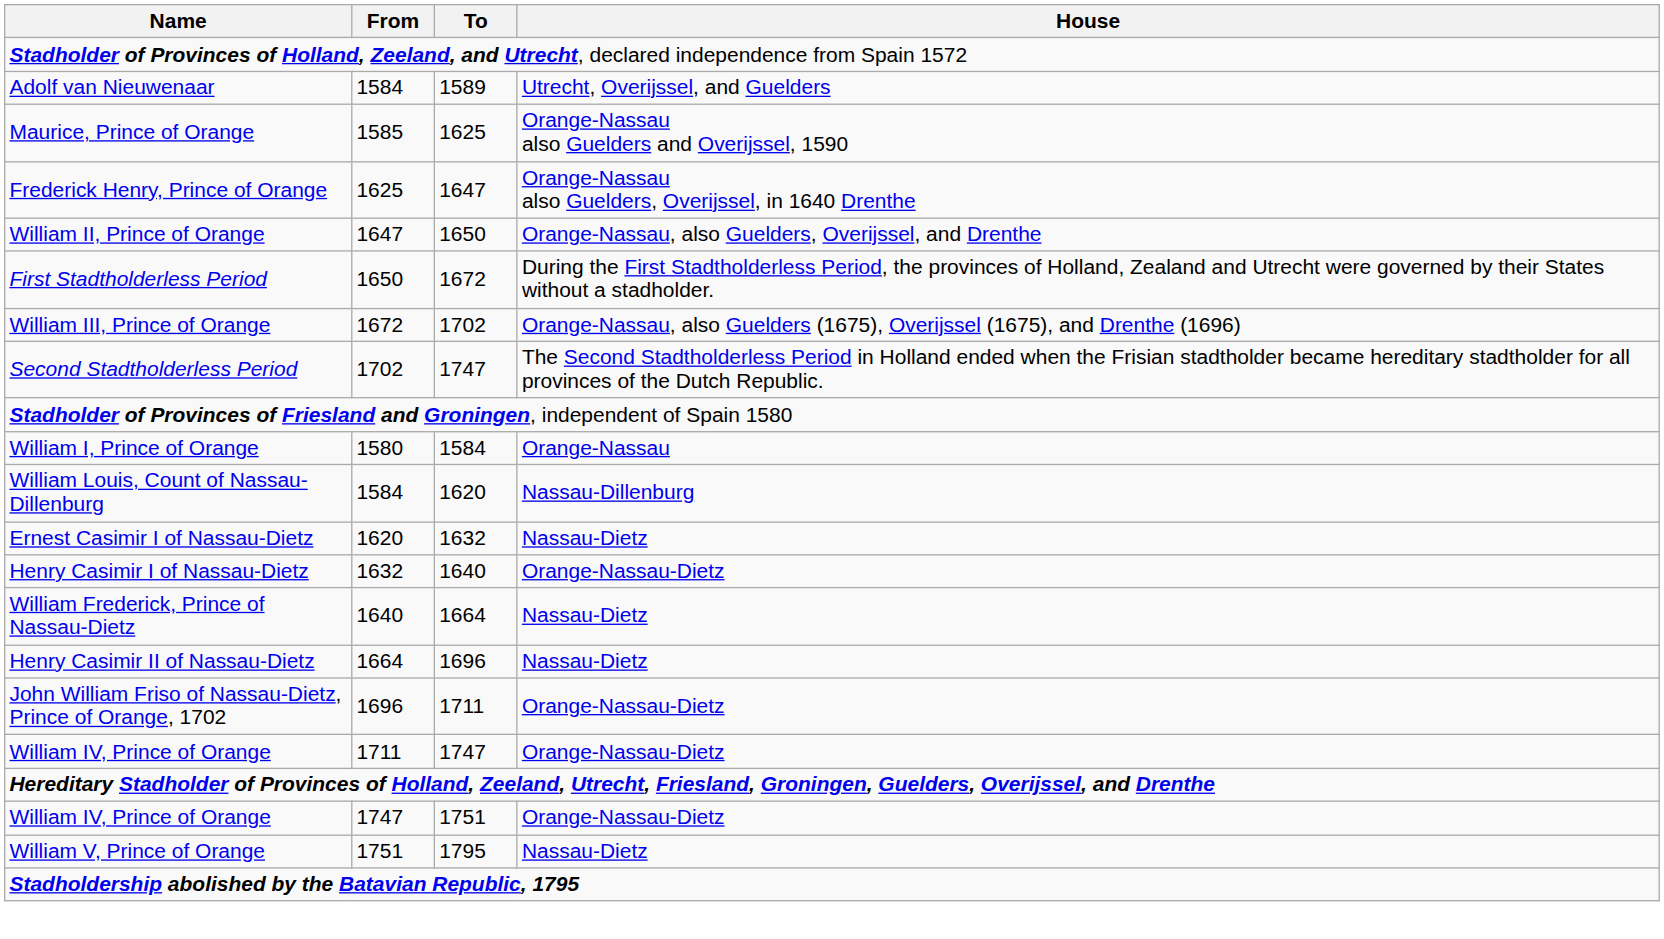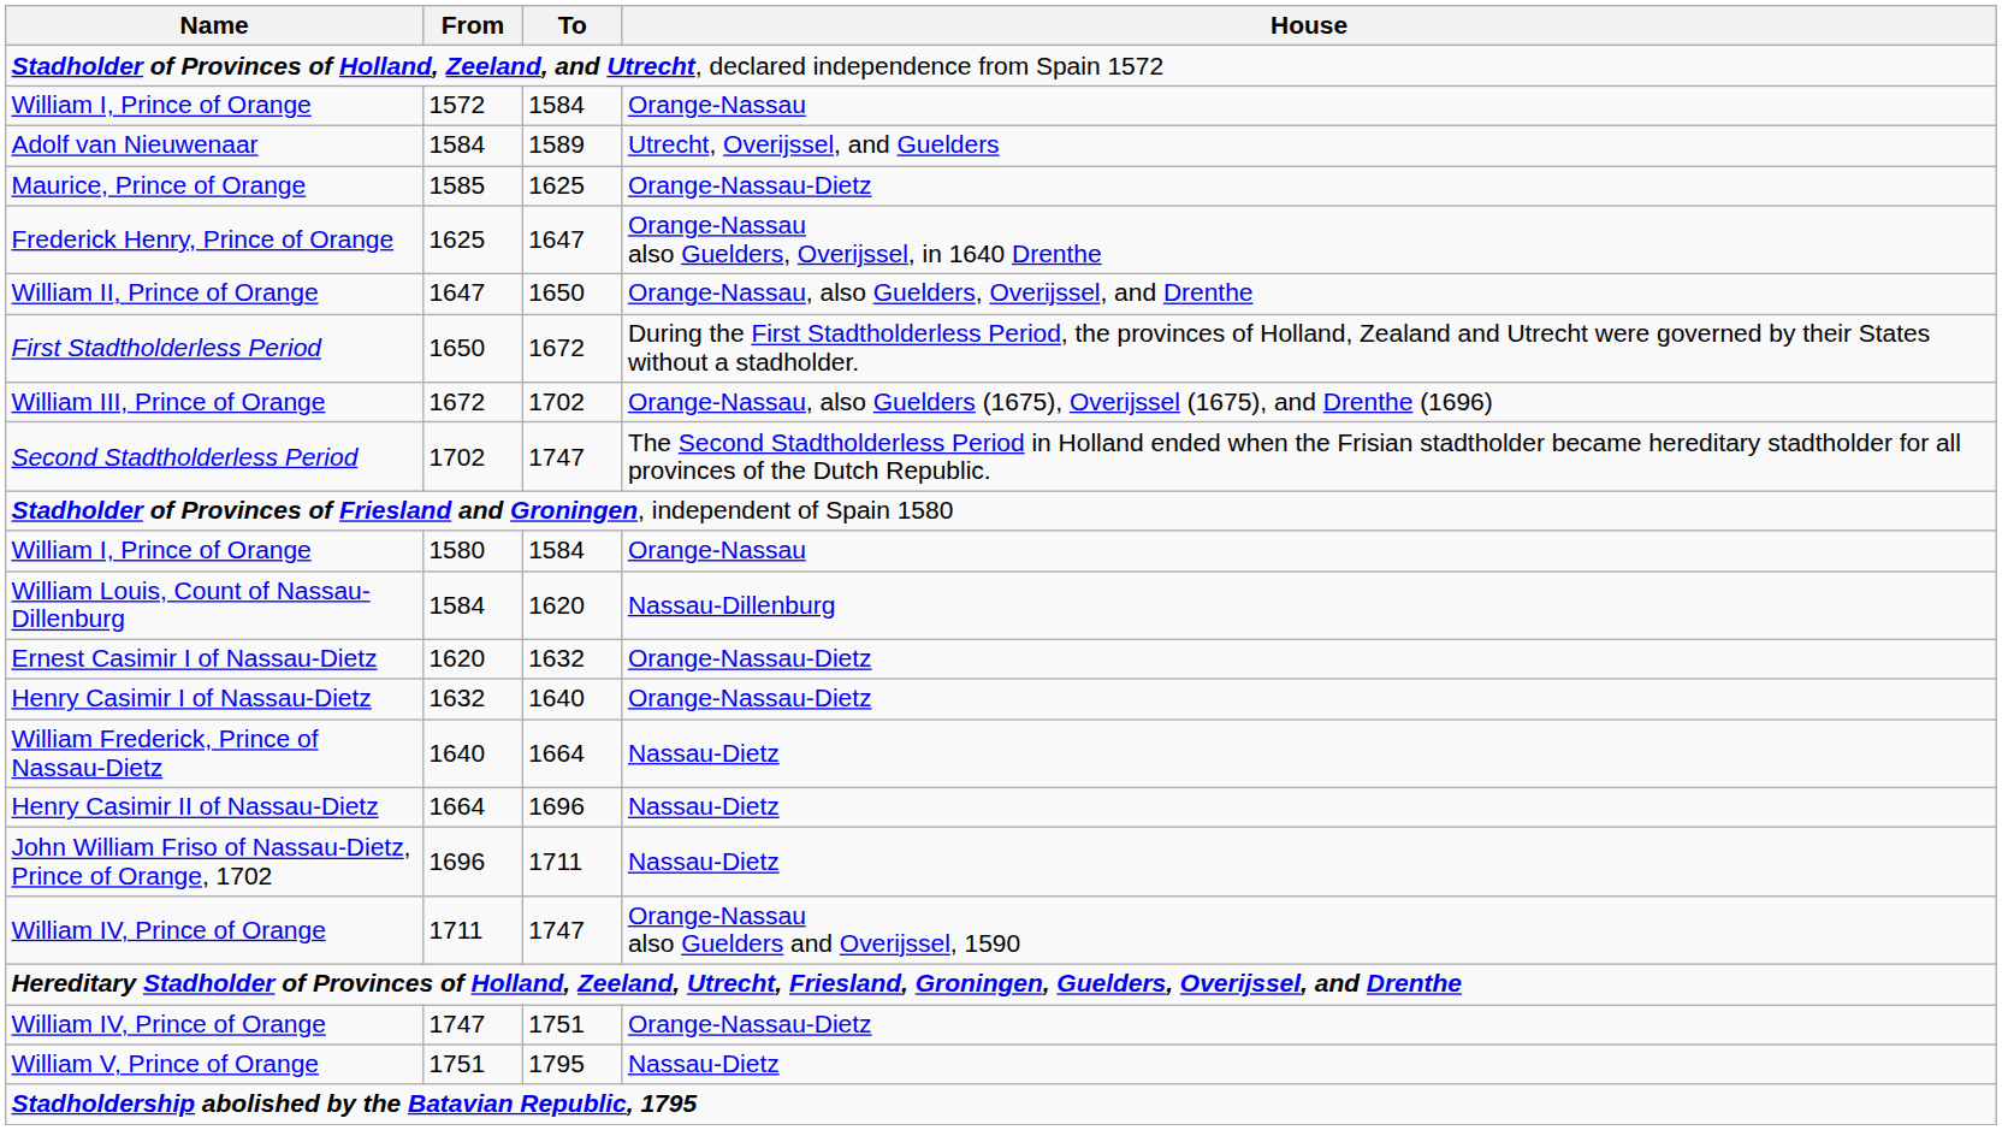+ row: William I, Prince of Orange | 1572 | 1584 | Orange-Nassau
Maurice, Prince of Orange | House: Orange-Nassau also Guelders and Overijssel, 1590 -> Orange-Nassau-Dietz
Ernest Casimir I of Nassau-Dietz | House: Nassau-Dietz -> Orange-Nassau-Dietz
John William Friso of Nassau-Dietz, Prince of Orange, 1702 | House: Orange-Nassau-Dietz -> Nassau-Dietz
William IV, Prince of Orange / 1711 | House: Orange-Nassau-Dietz -> Orange-Nassau also Guelders and Overijssel, 1590
